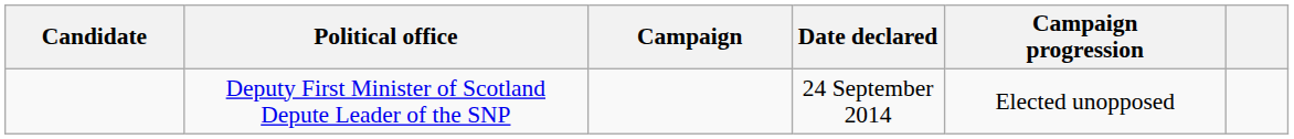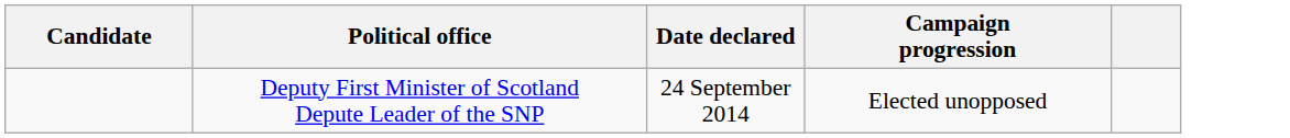- column: Campaign
